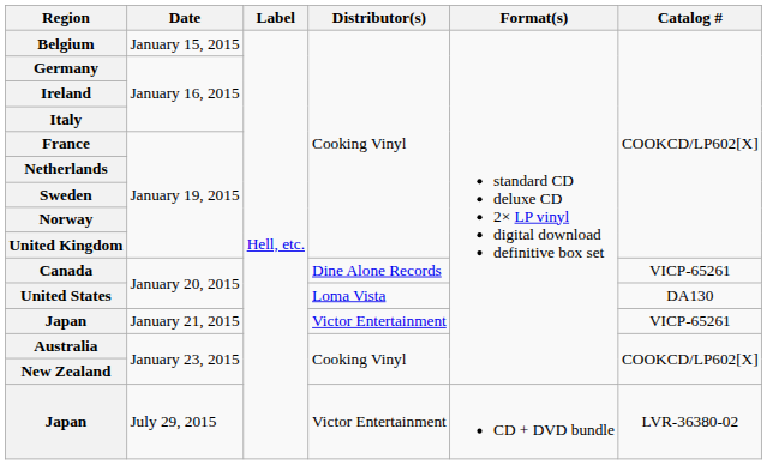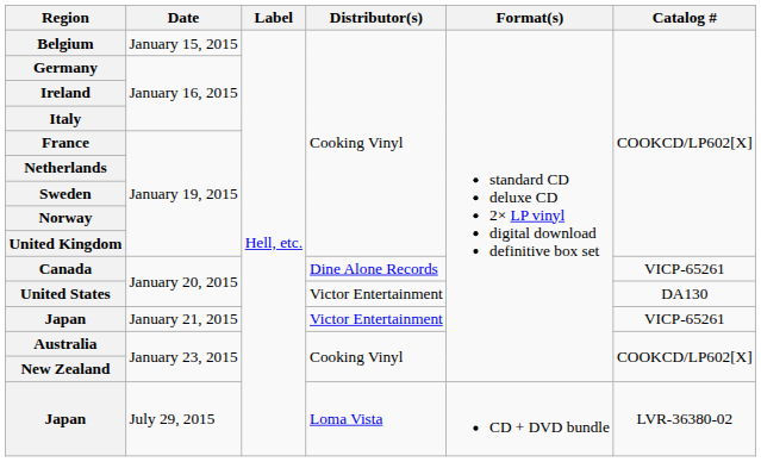United States | Distributor(s): Loma Vista -> Victor Entertainment
Japan / July 29, 2015 | Distributor(s): Victor Entertainment -> Loma Vista
